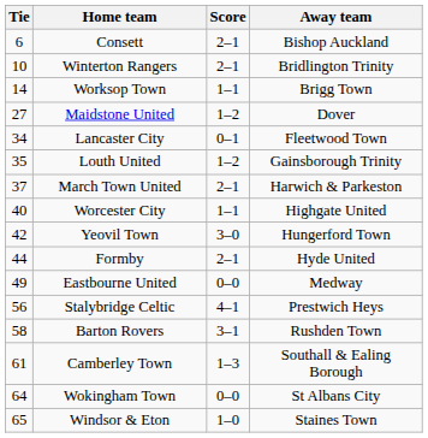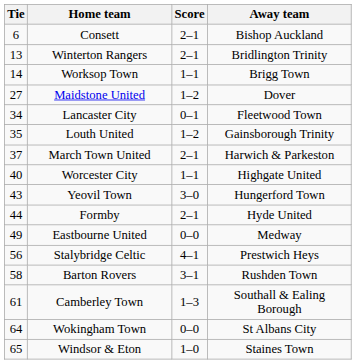Winterton Rangers | Tie: 10 -> 13
Yeovil Town | Tie: 42 -> 43
